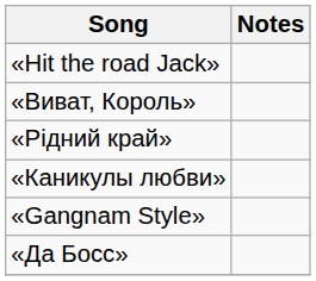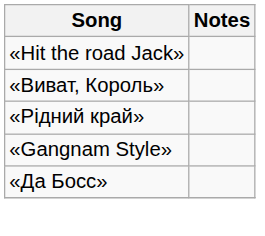- row: «Каникулы любви»
